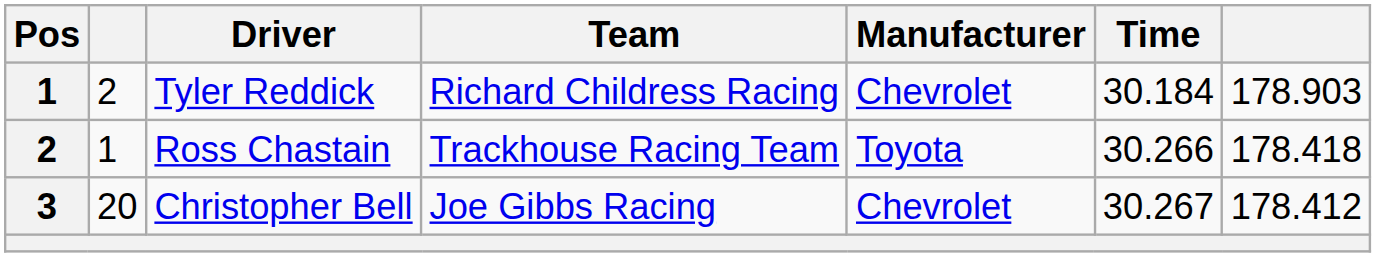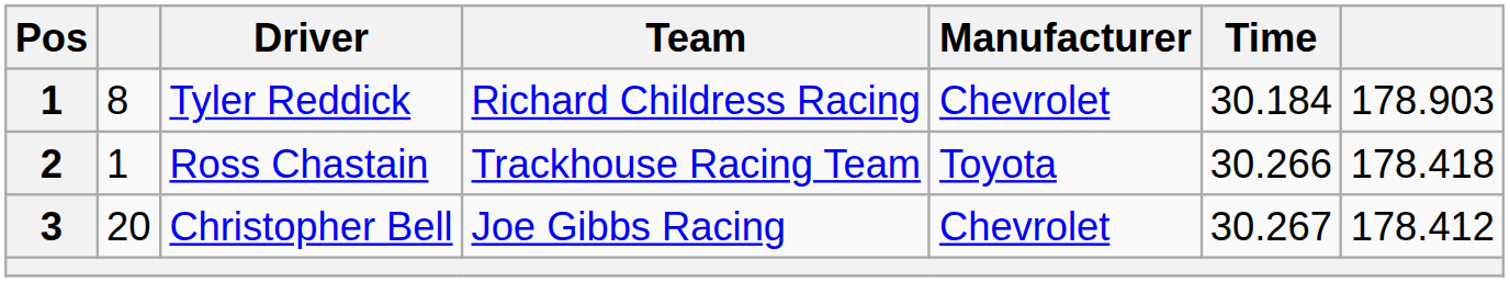Tyler Reddick | column 2: 2 -> 8
